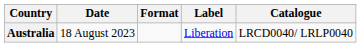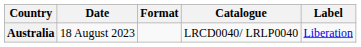columns swapped: Label <-> Catalogue
